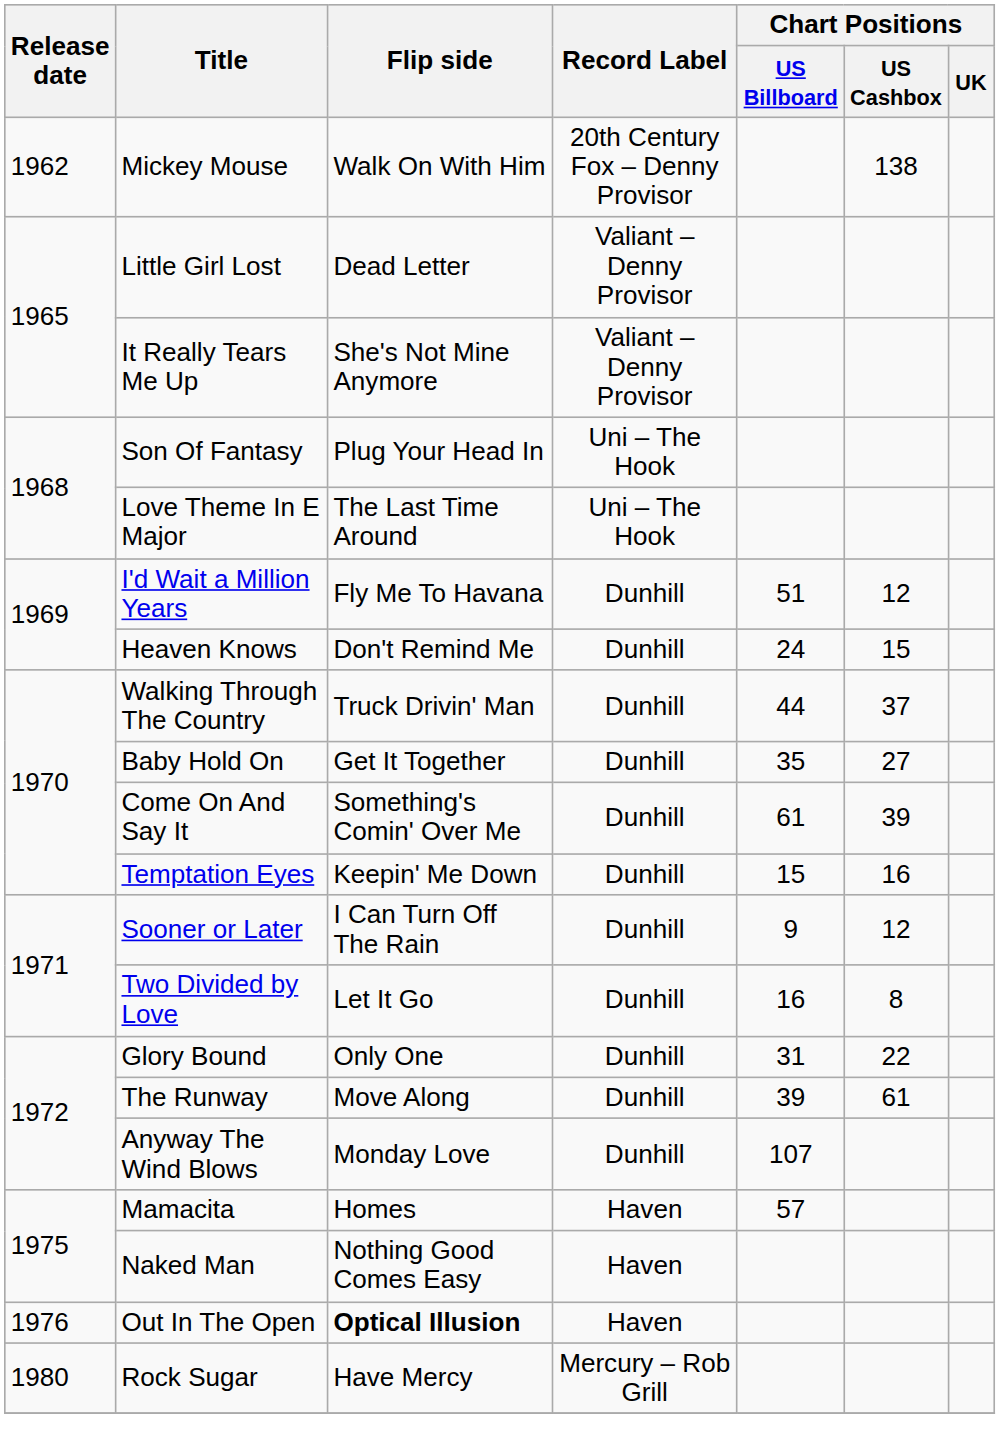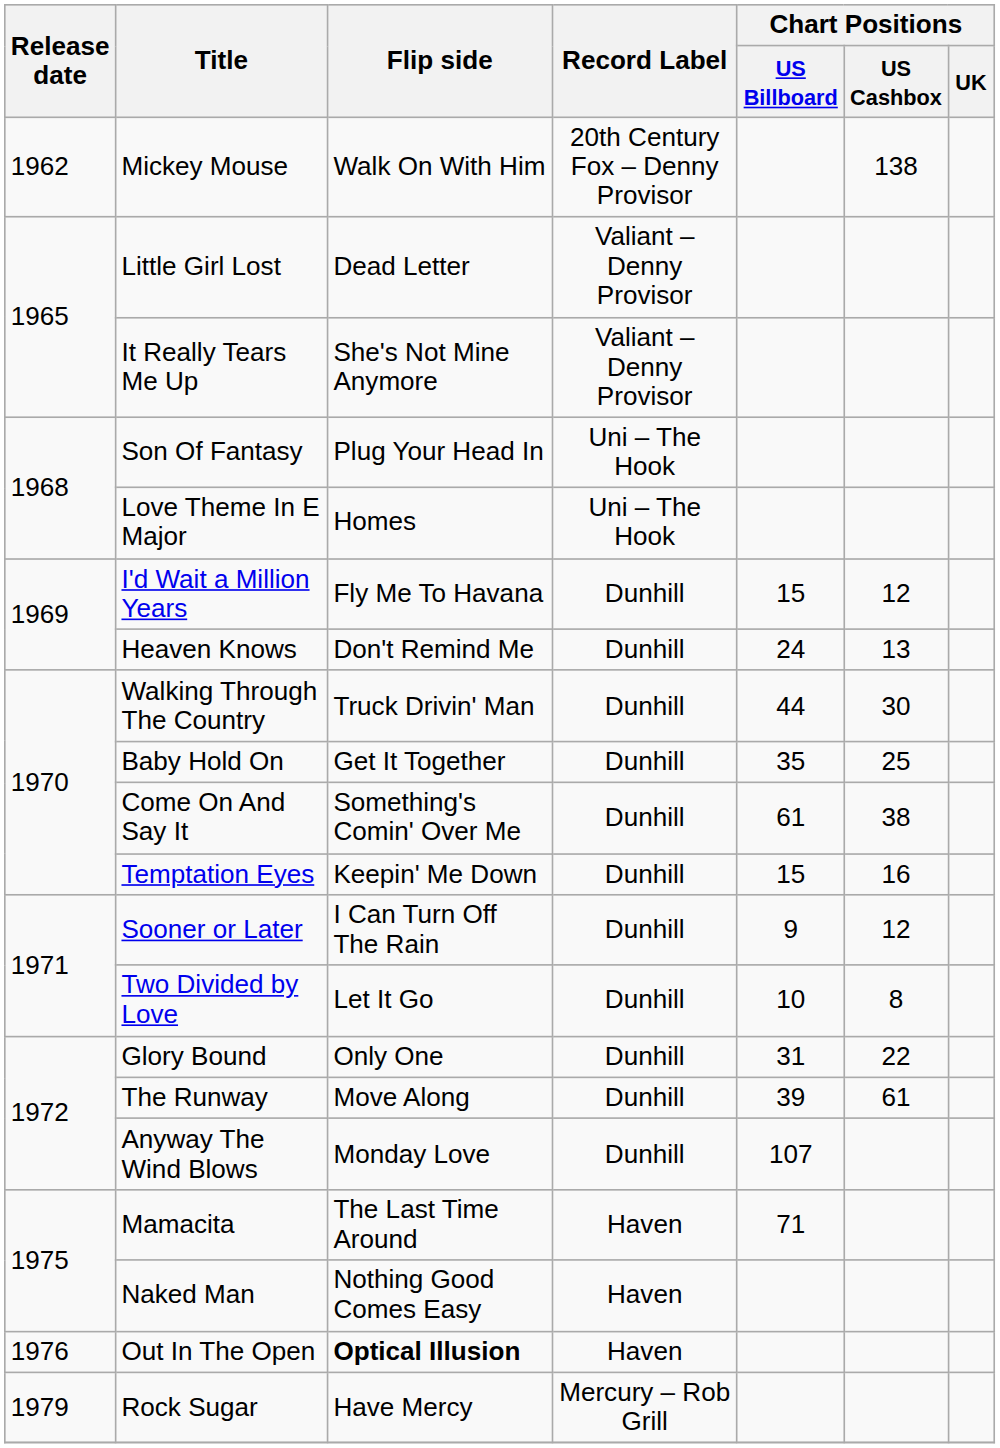Love Theme In E Major | Flip side: The Last Time Around -> Homes
I'd Wait a Million Years | Chart Positions / US Billboard: 51 -> 15
Heaven Knows | Chart Positions / US Cashbox: 15 -> 13
Walking Through The Country | Chart Positions / US Cashbox: 37 -> 30
Baby Hold On | Chart Positions / US Cashbox: 27 -> 25
Come On And Say It | Chart Positions / US Cashbox: 39 -> 38
Two Divided by Love | Chart Positions / US Billboard: 16 -> 10
Mamacita | Flip side: Homes -> The Last Time Around
Mamacita | Chart Positions / US Billboard: 57 -> 71
Rock Sugar | Release date: 1980 -> 1979
